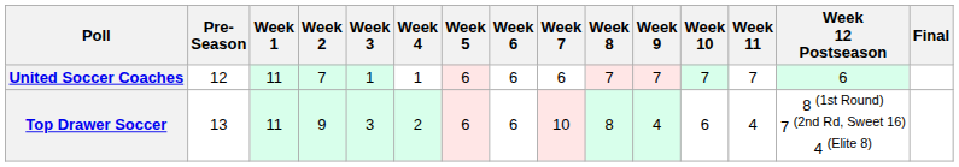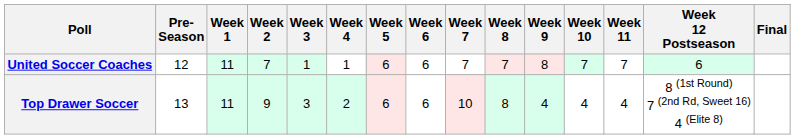United Soccer Coaches | Week 7: 6 -> 7
United Soccer Coaches | Week 9: 7 -> 8
Top Drawer Soccer | Week 10: 6 -> 4
